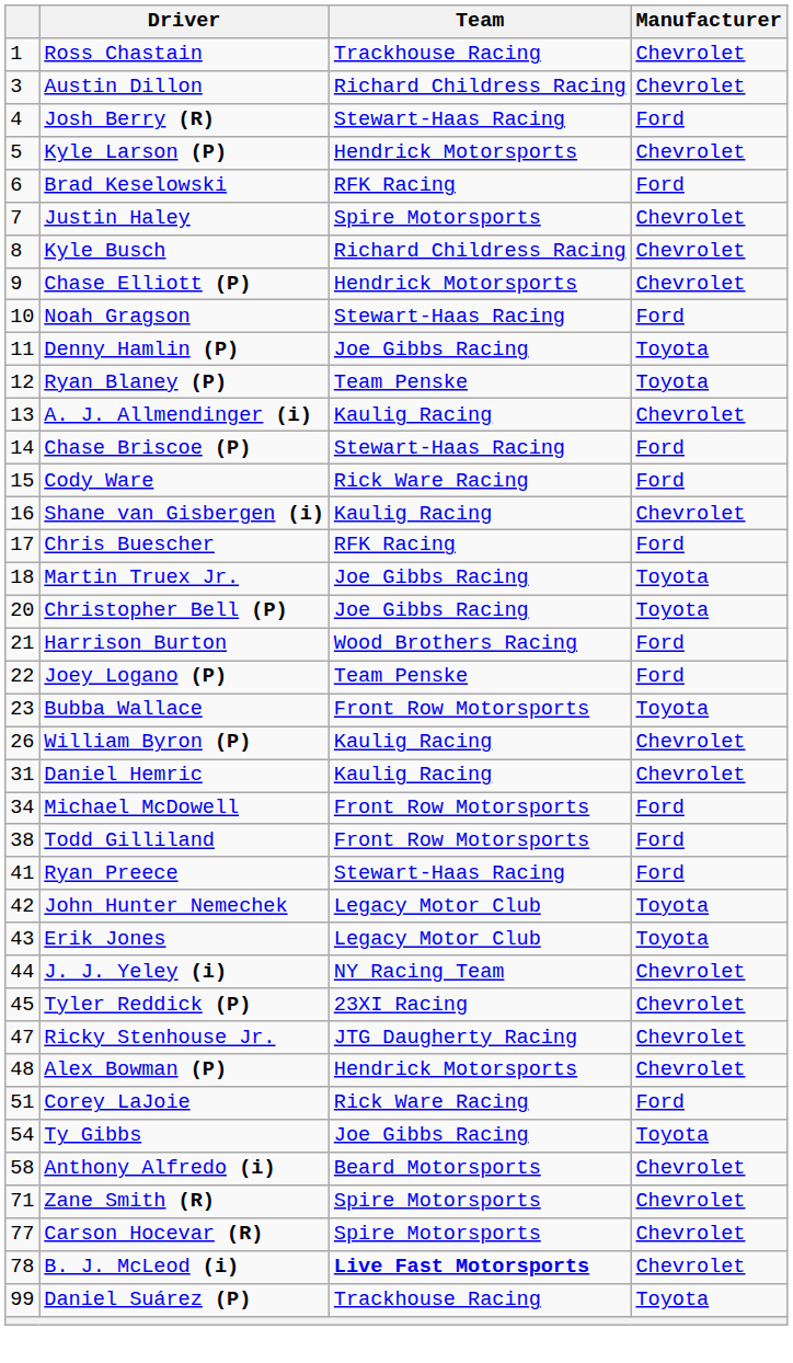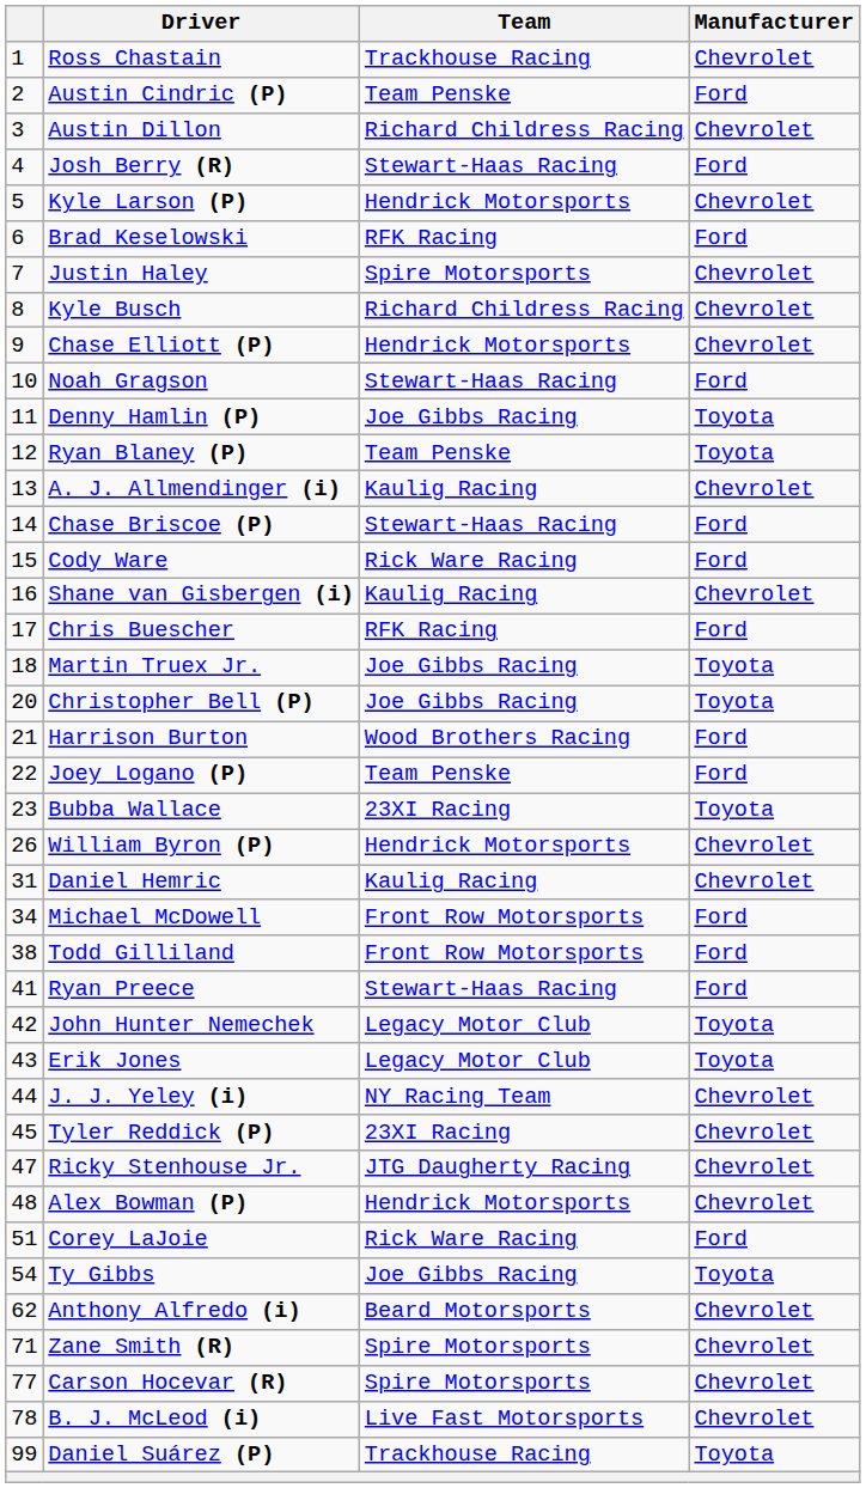+ row: 2 | Austin Cindric (P) | Team Penske | Ford
Bubba Wallace | Team: Front Row Motorsports -> 23XI Racing
William Byron (P) | Team: Kaulig Racing -> Hendrick Motorsports
Anthony Alfredo (i) | column 1: 58 -> 62
B. J. McLeod (i) | Team: bold -> normal
